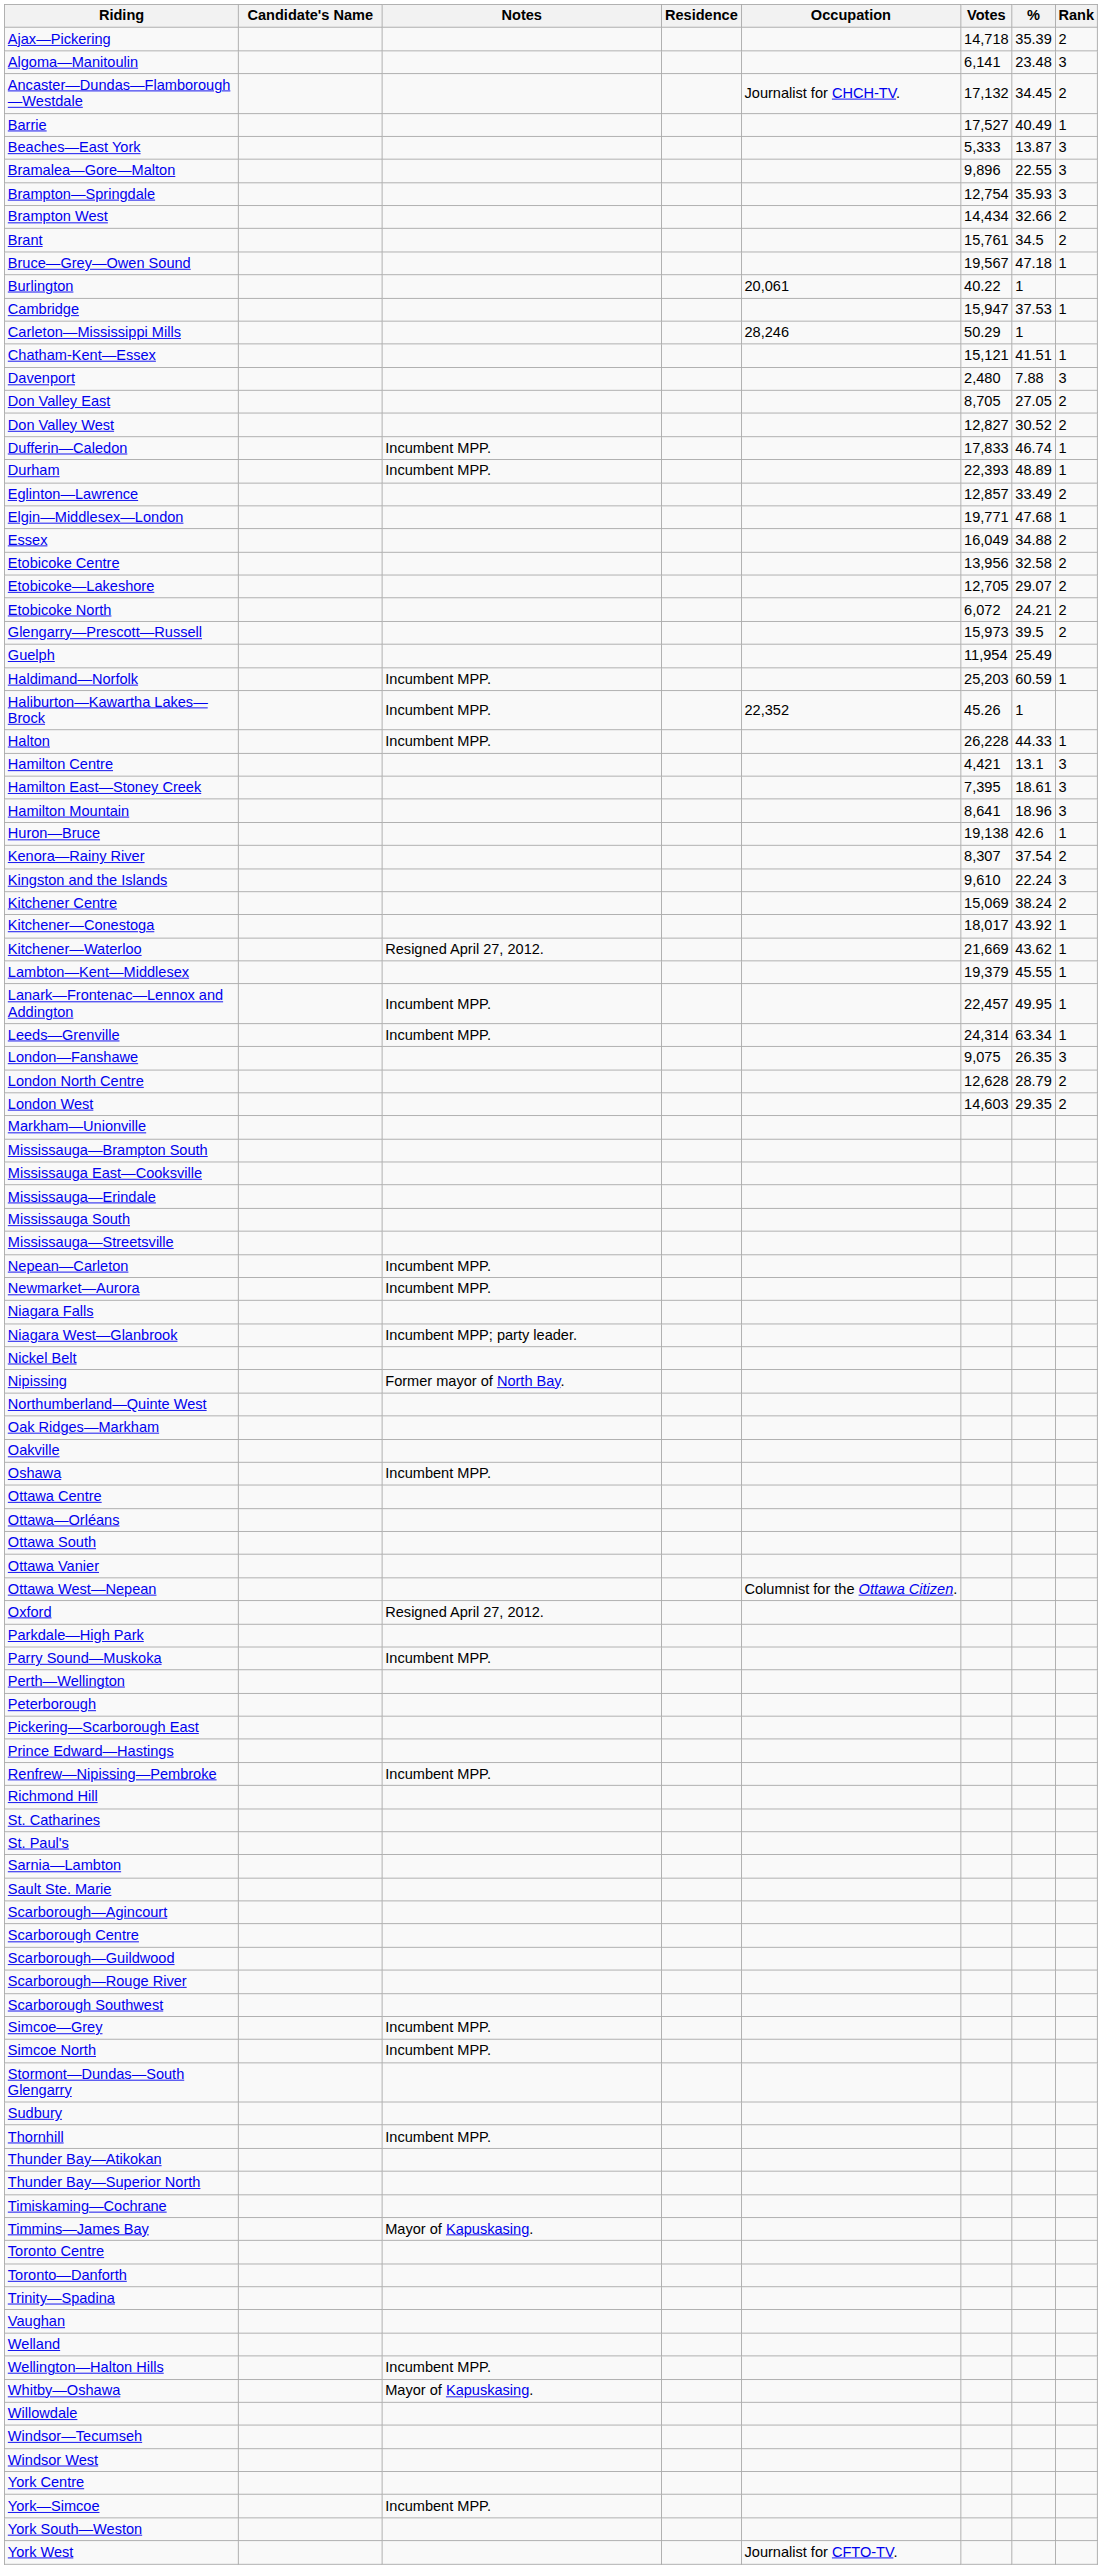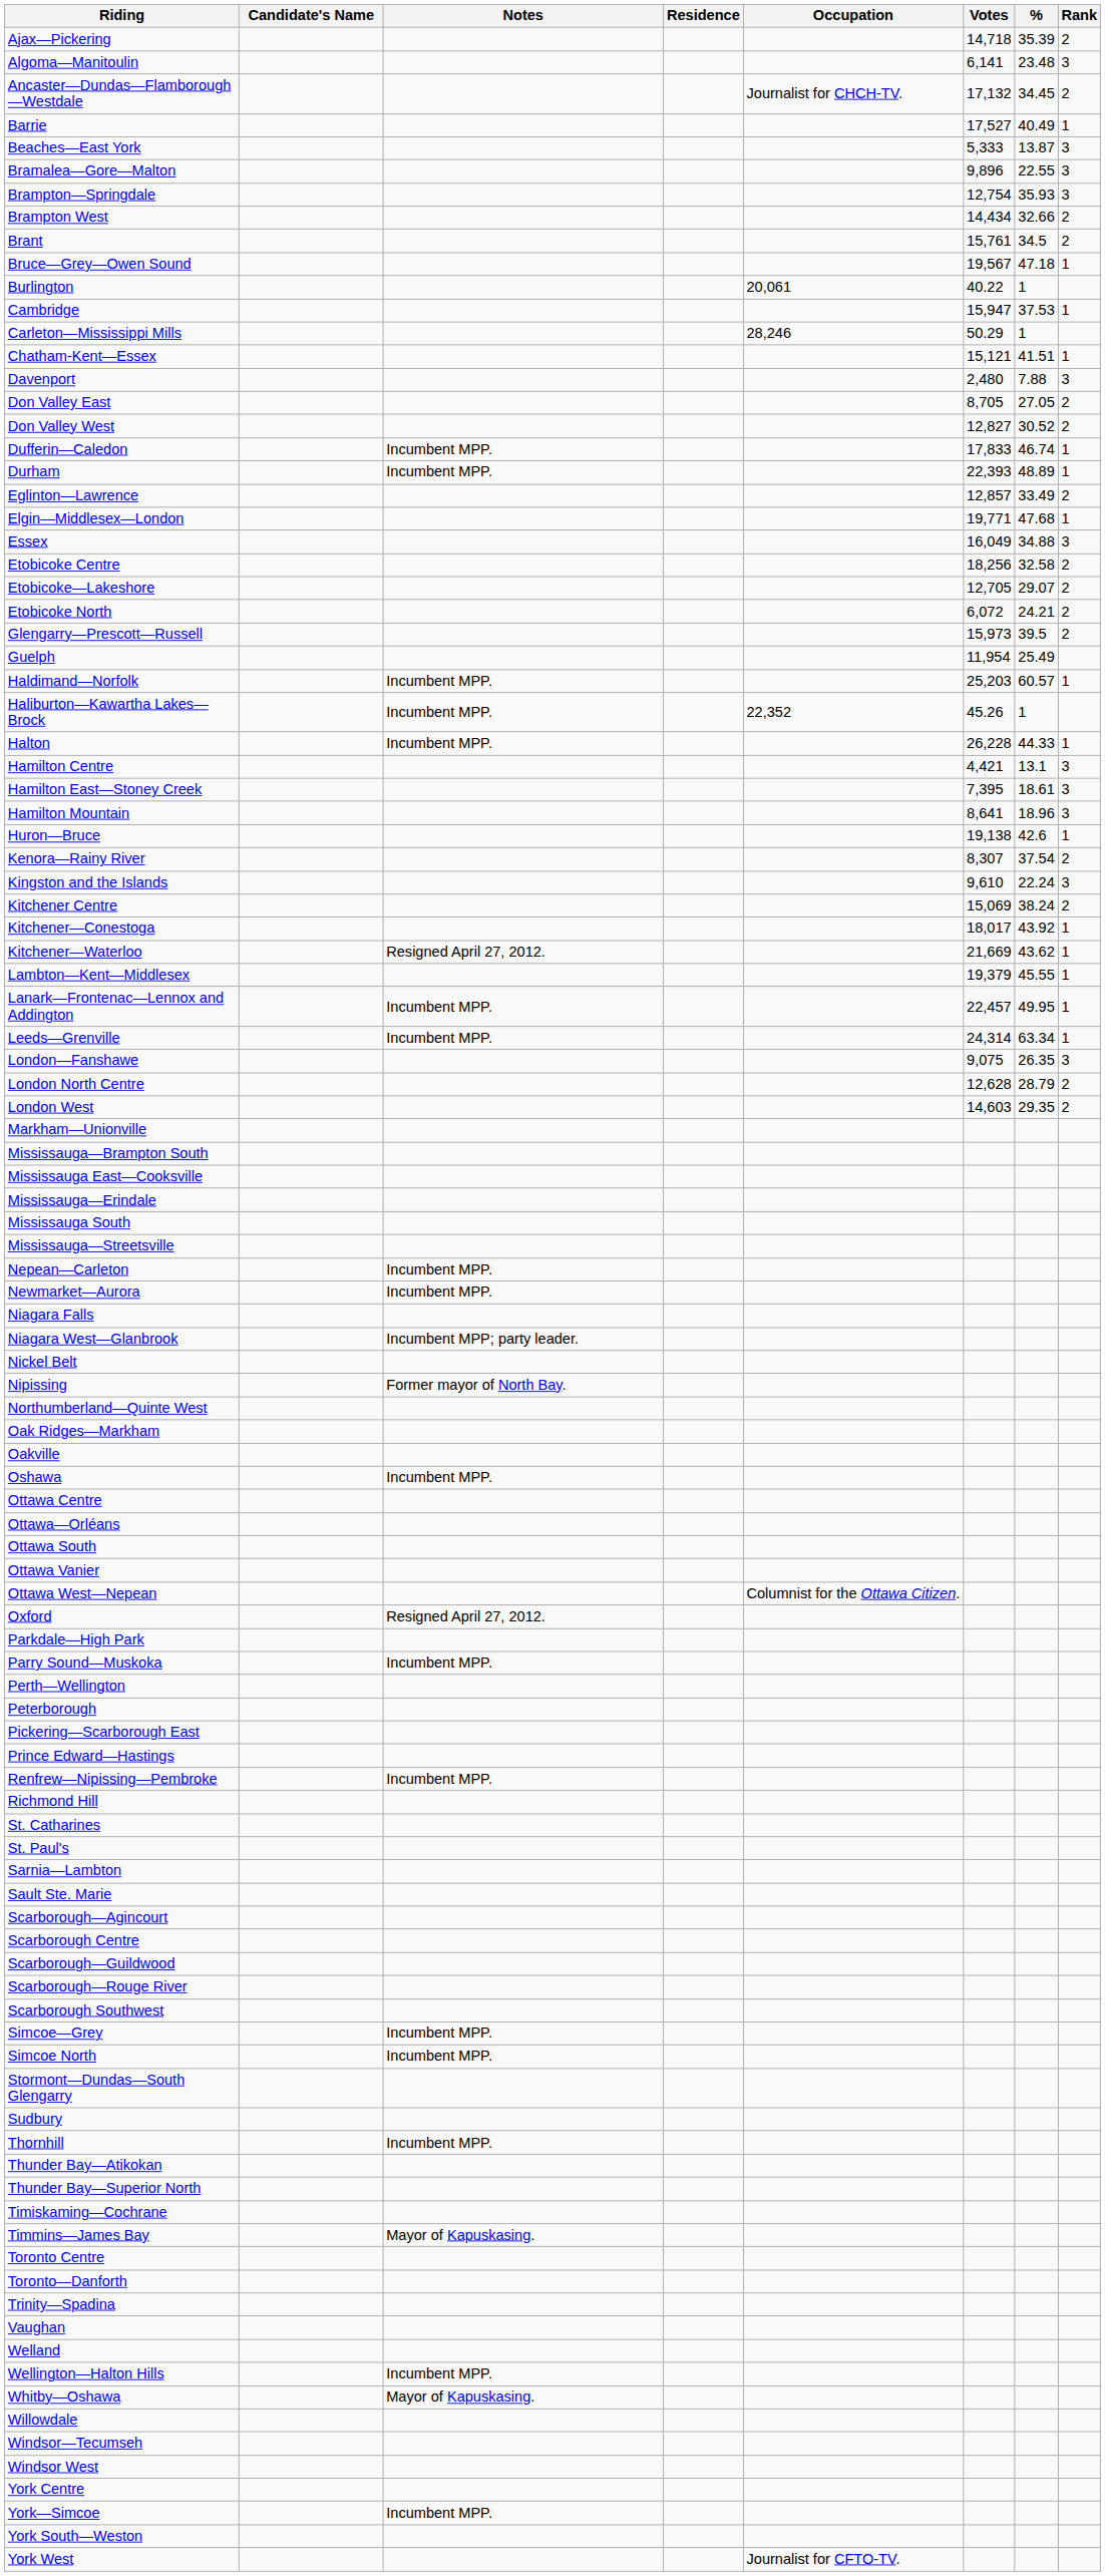Essex | Rank: 2 -> 3
Etobicoke Centre | Votes: 13,956 -> 18,256
Haldimand—Norfolk | %: 60.59 -> 60.57
